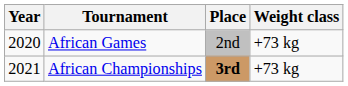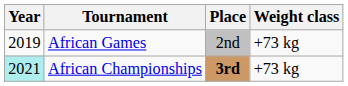African Games | Year: 2020 -> 2019
African Championships | Year: no background -> paleturquoise background
